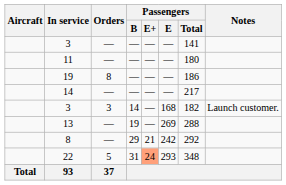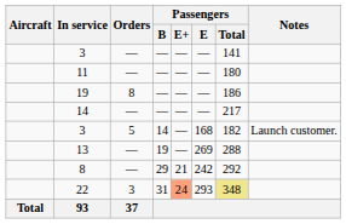3 / 14 | Orders: 3 -> 5
22 | Orders: 5 -> 3
22 | Passengers / Total: no background -> khaki background
